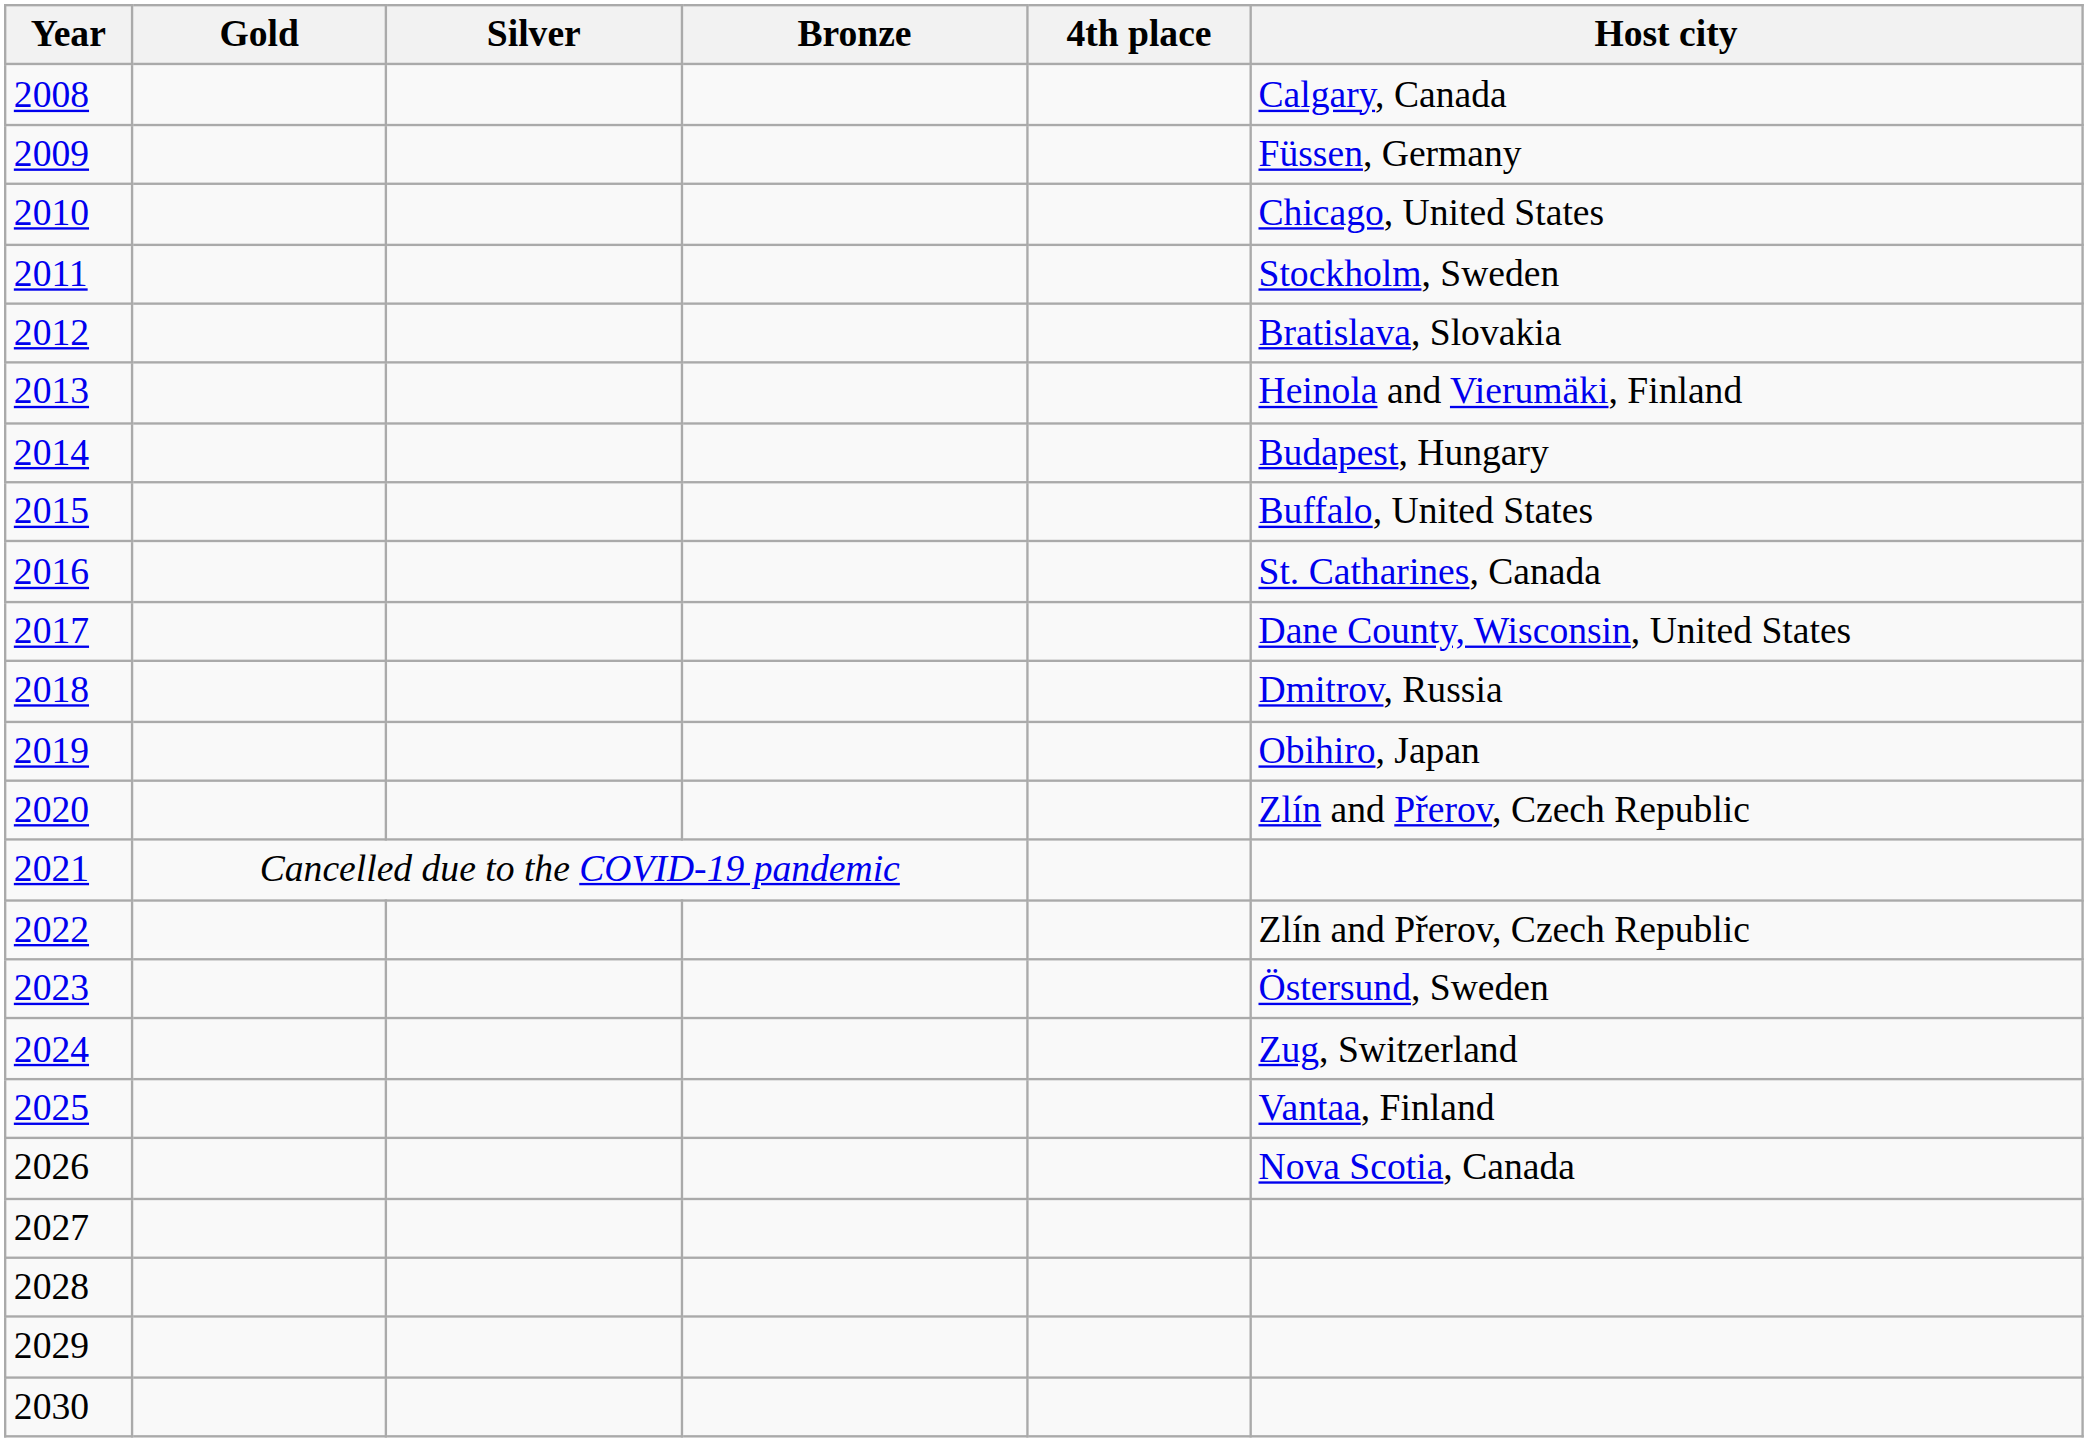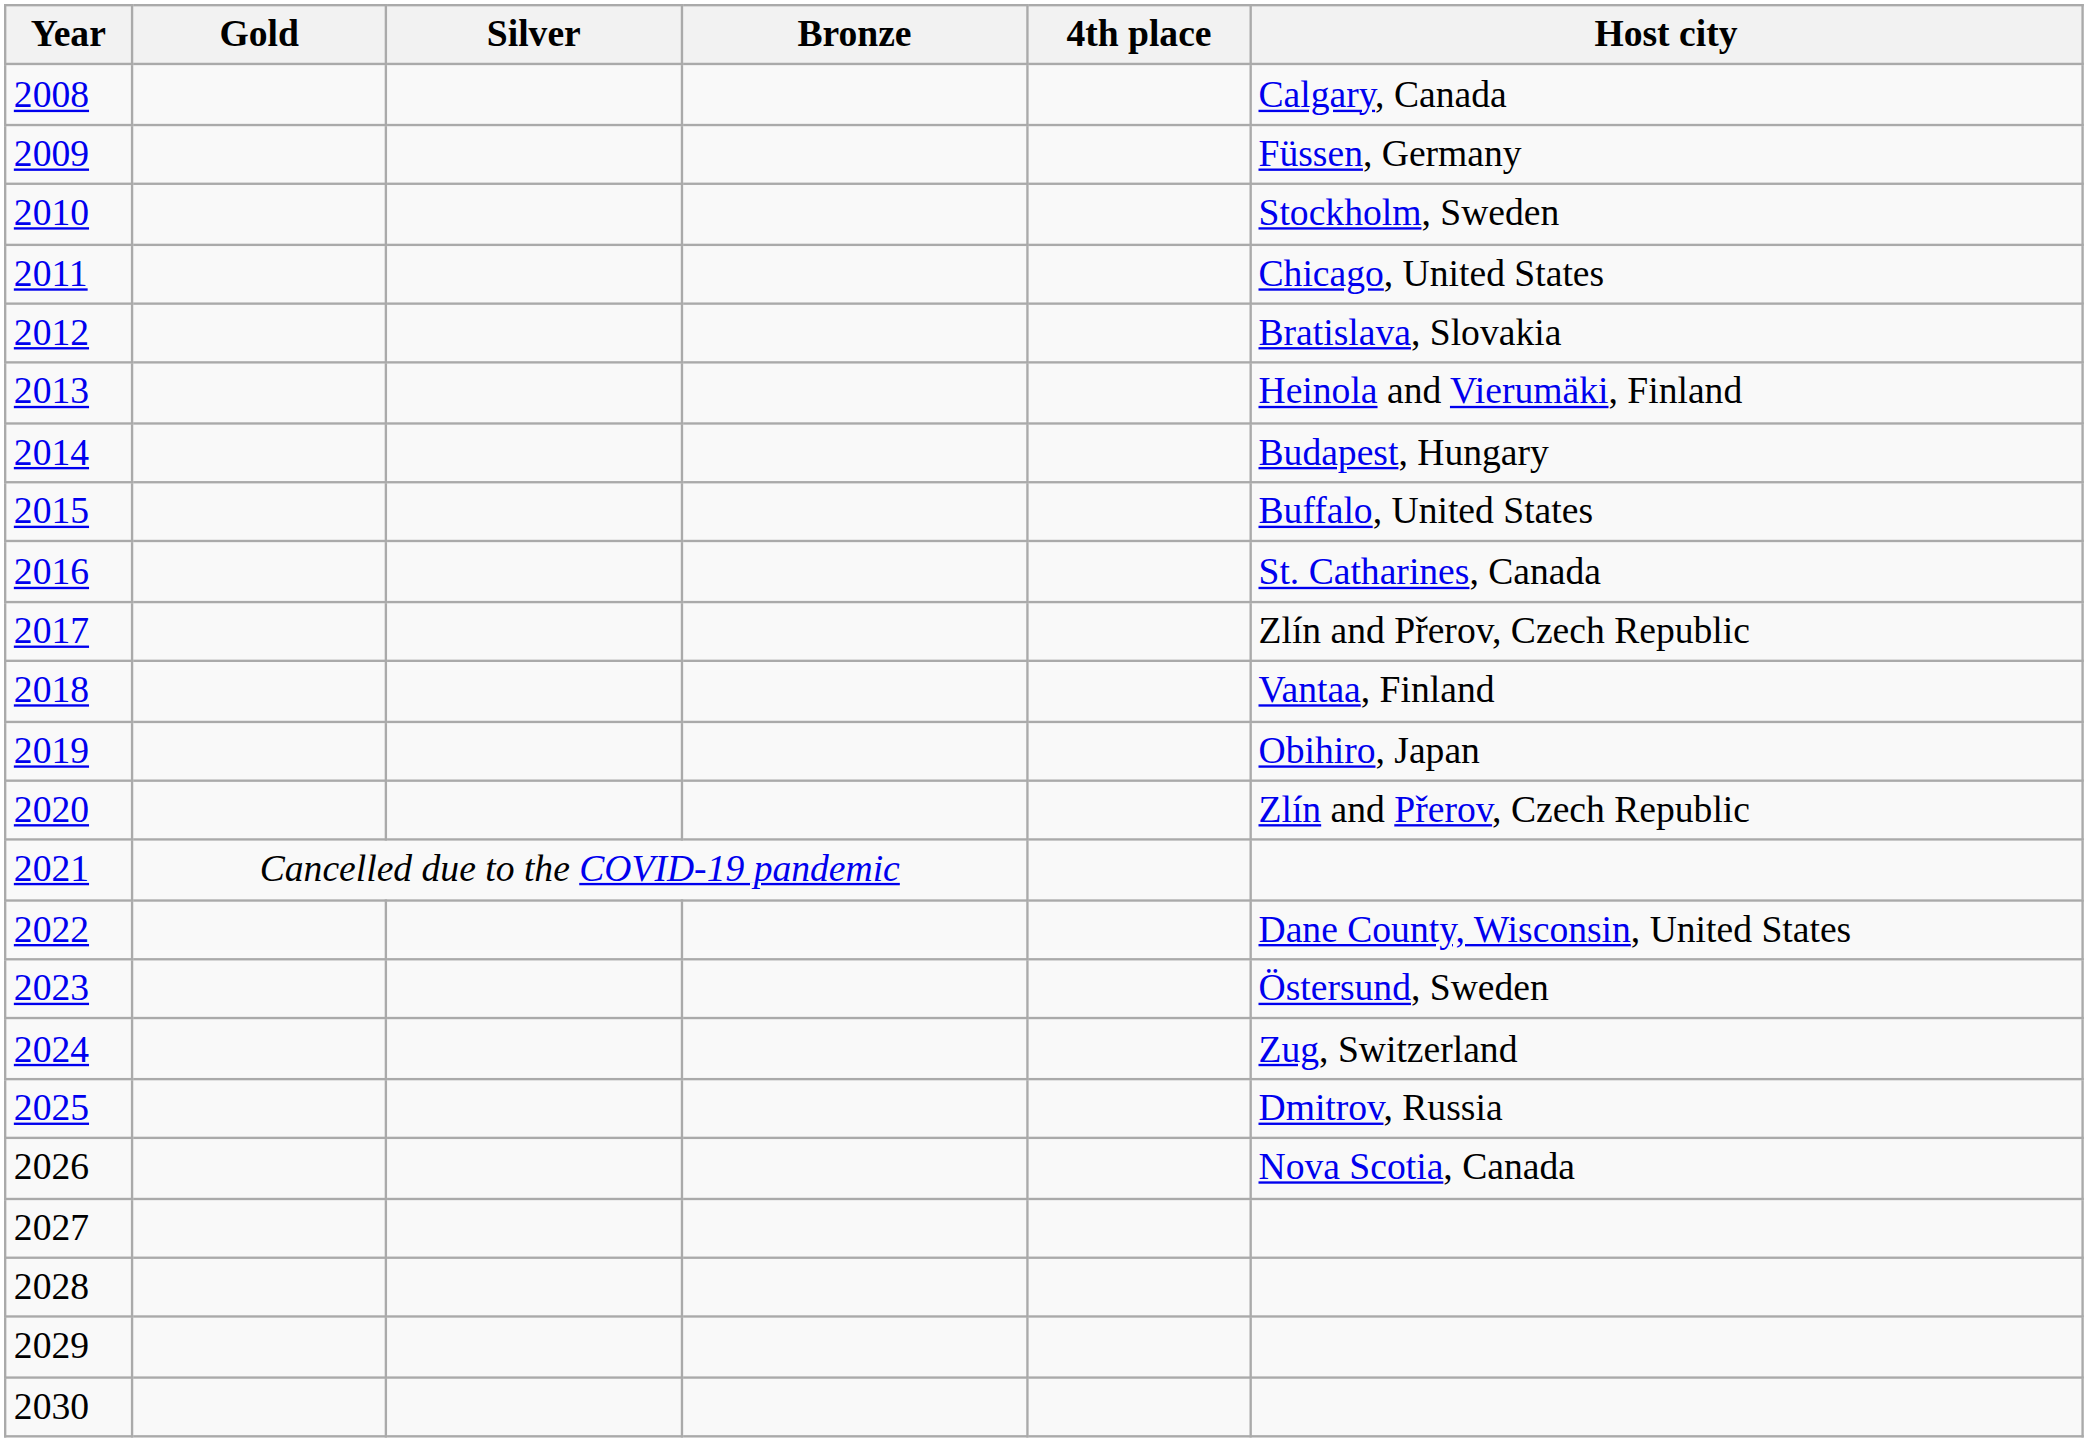2010 | Host city: Chicago, United States -> Stockholm, Sweden
2011 | Host city: Stockholm, Sweden -> Chicago, United States
2017 | Host city: Dane County, Wisconsin, United States -> Zlín and Přerov, Czech Republic
2018 | Host city: Dmitrov, Russia -> Vantaa, Finland
2022 | Host city: Zlín and Přerov, Czech Republic -> Dane County, Wisconsin, United States
2025 | Host city: Vantaa, Finland -> Dmitrov, Russia
